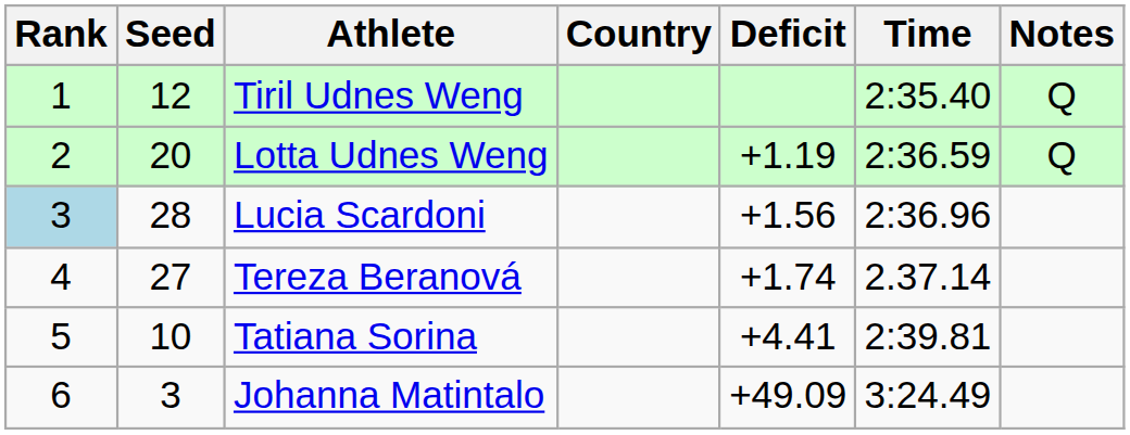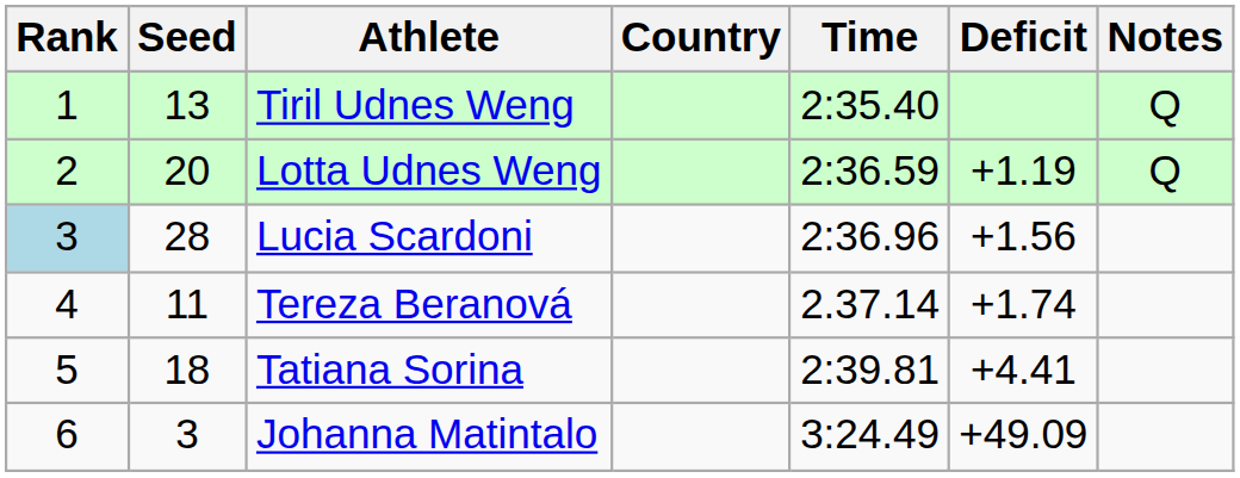columns swapped: Time <-> Deficit
Tiril Udnes Weng | Seed: 12 -> 13
Tereza Beranová | Seed: 27 -> 11
Tatiana Sorina | Seed: 10 -> 18
